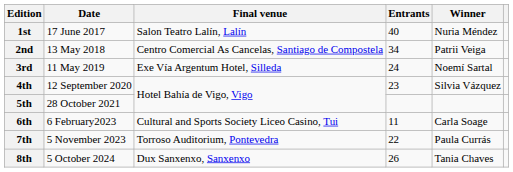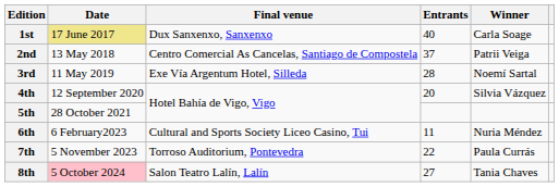1st | Date: no background -> khaki background
1st | Final venue: Salon Teatro Lalín, Lalín -> Dux Sanxenxo, Sanxenxo
1st | Winner: Nuria Méndez -> Carla Soage
2nd | Entrants: 34 -> 37
3rd | Entrants: 24 -> 28
4th | Entrants: 23 -> 20
6th | Winner: Carla Soage -> Nuria Méndez
8th | Date: no background -> pink background
8th | Final venue: Dux Sanxenxo, Sanxenxo -> Salon Teatro Lalín, Lalín
8th | Entrants: 26 -> 27
